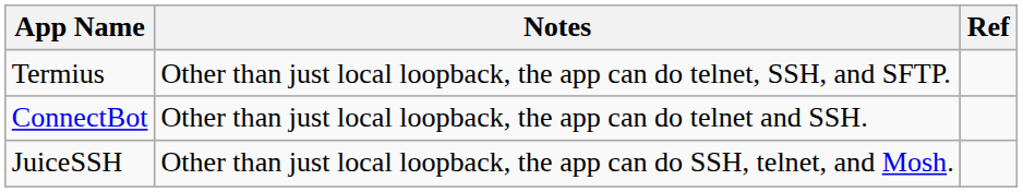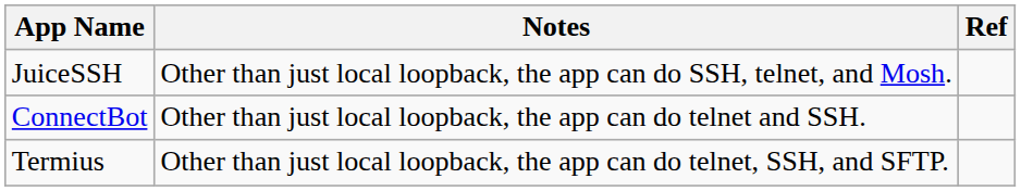rows swapped: JuiceSSH <-> Termius
